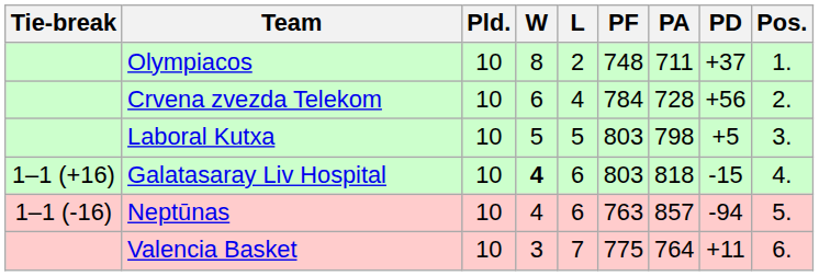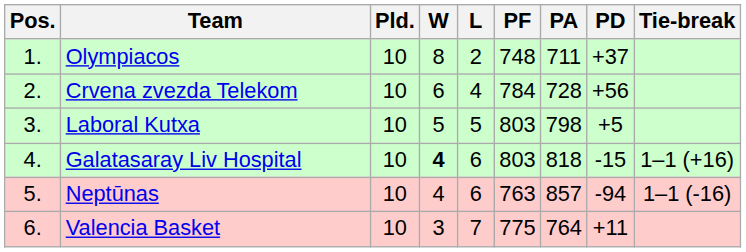columns swapped: Pos. <-> Tie-break
